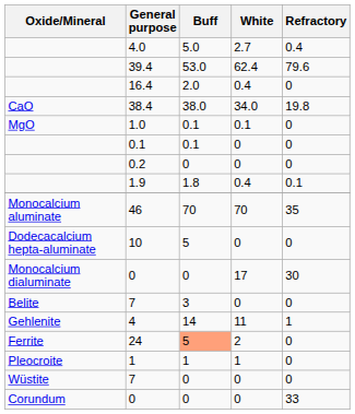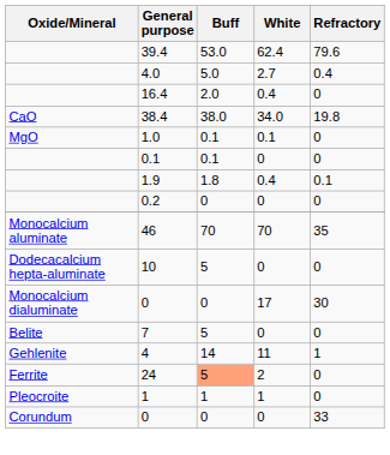rows swapped: 4.0 <-> 39.4
rows swapped: 0.2 <-> 1.9
Belite / 7 | Buff: 3 -> 5
- row: Wüstite | 7 | 0 | 0 | 0
